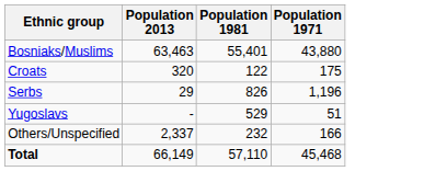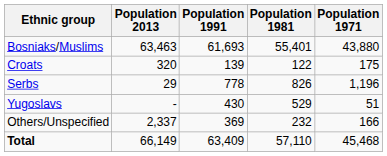+ column: Population 1991 | 61,693 | 139 | 778 | 430 | 369 | 63,409
